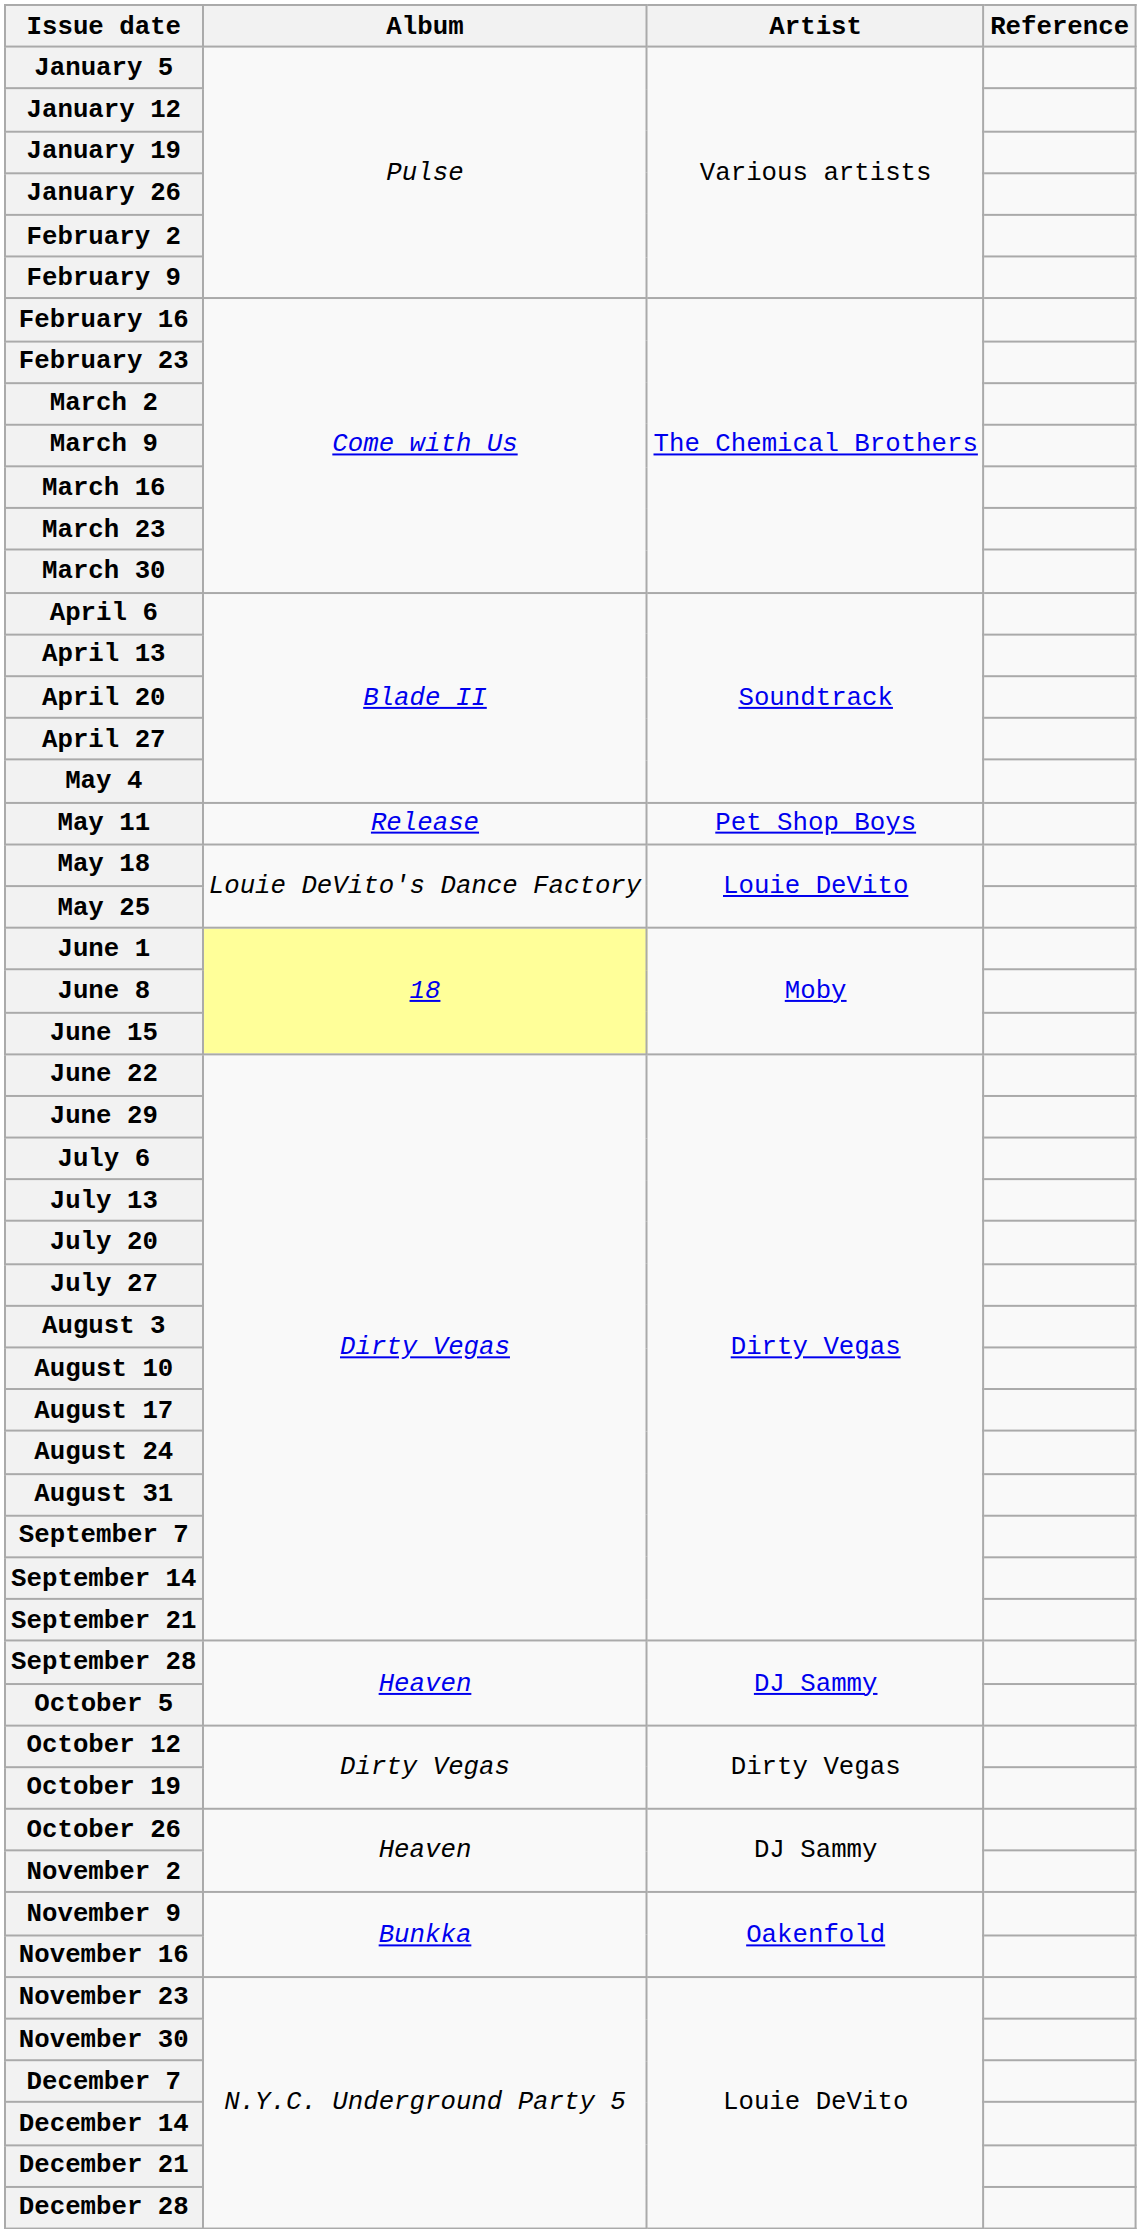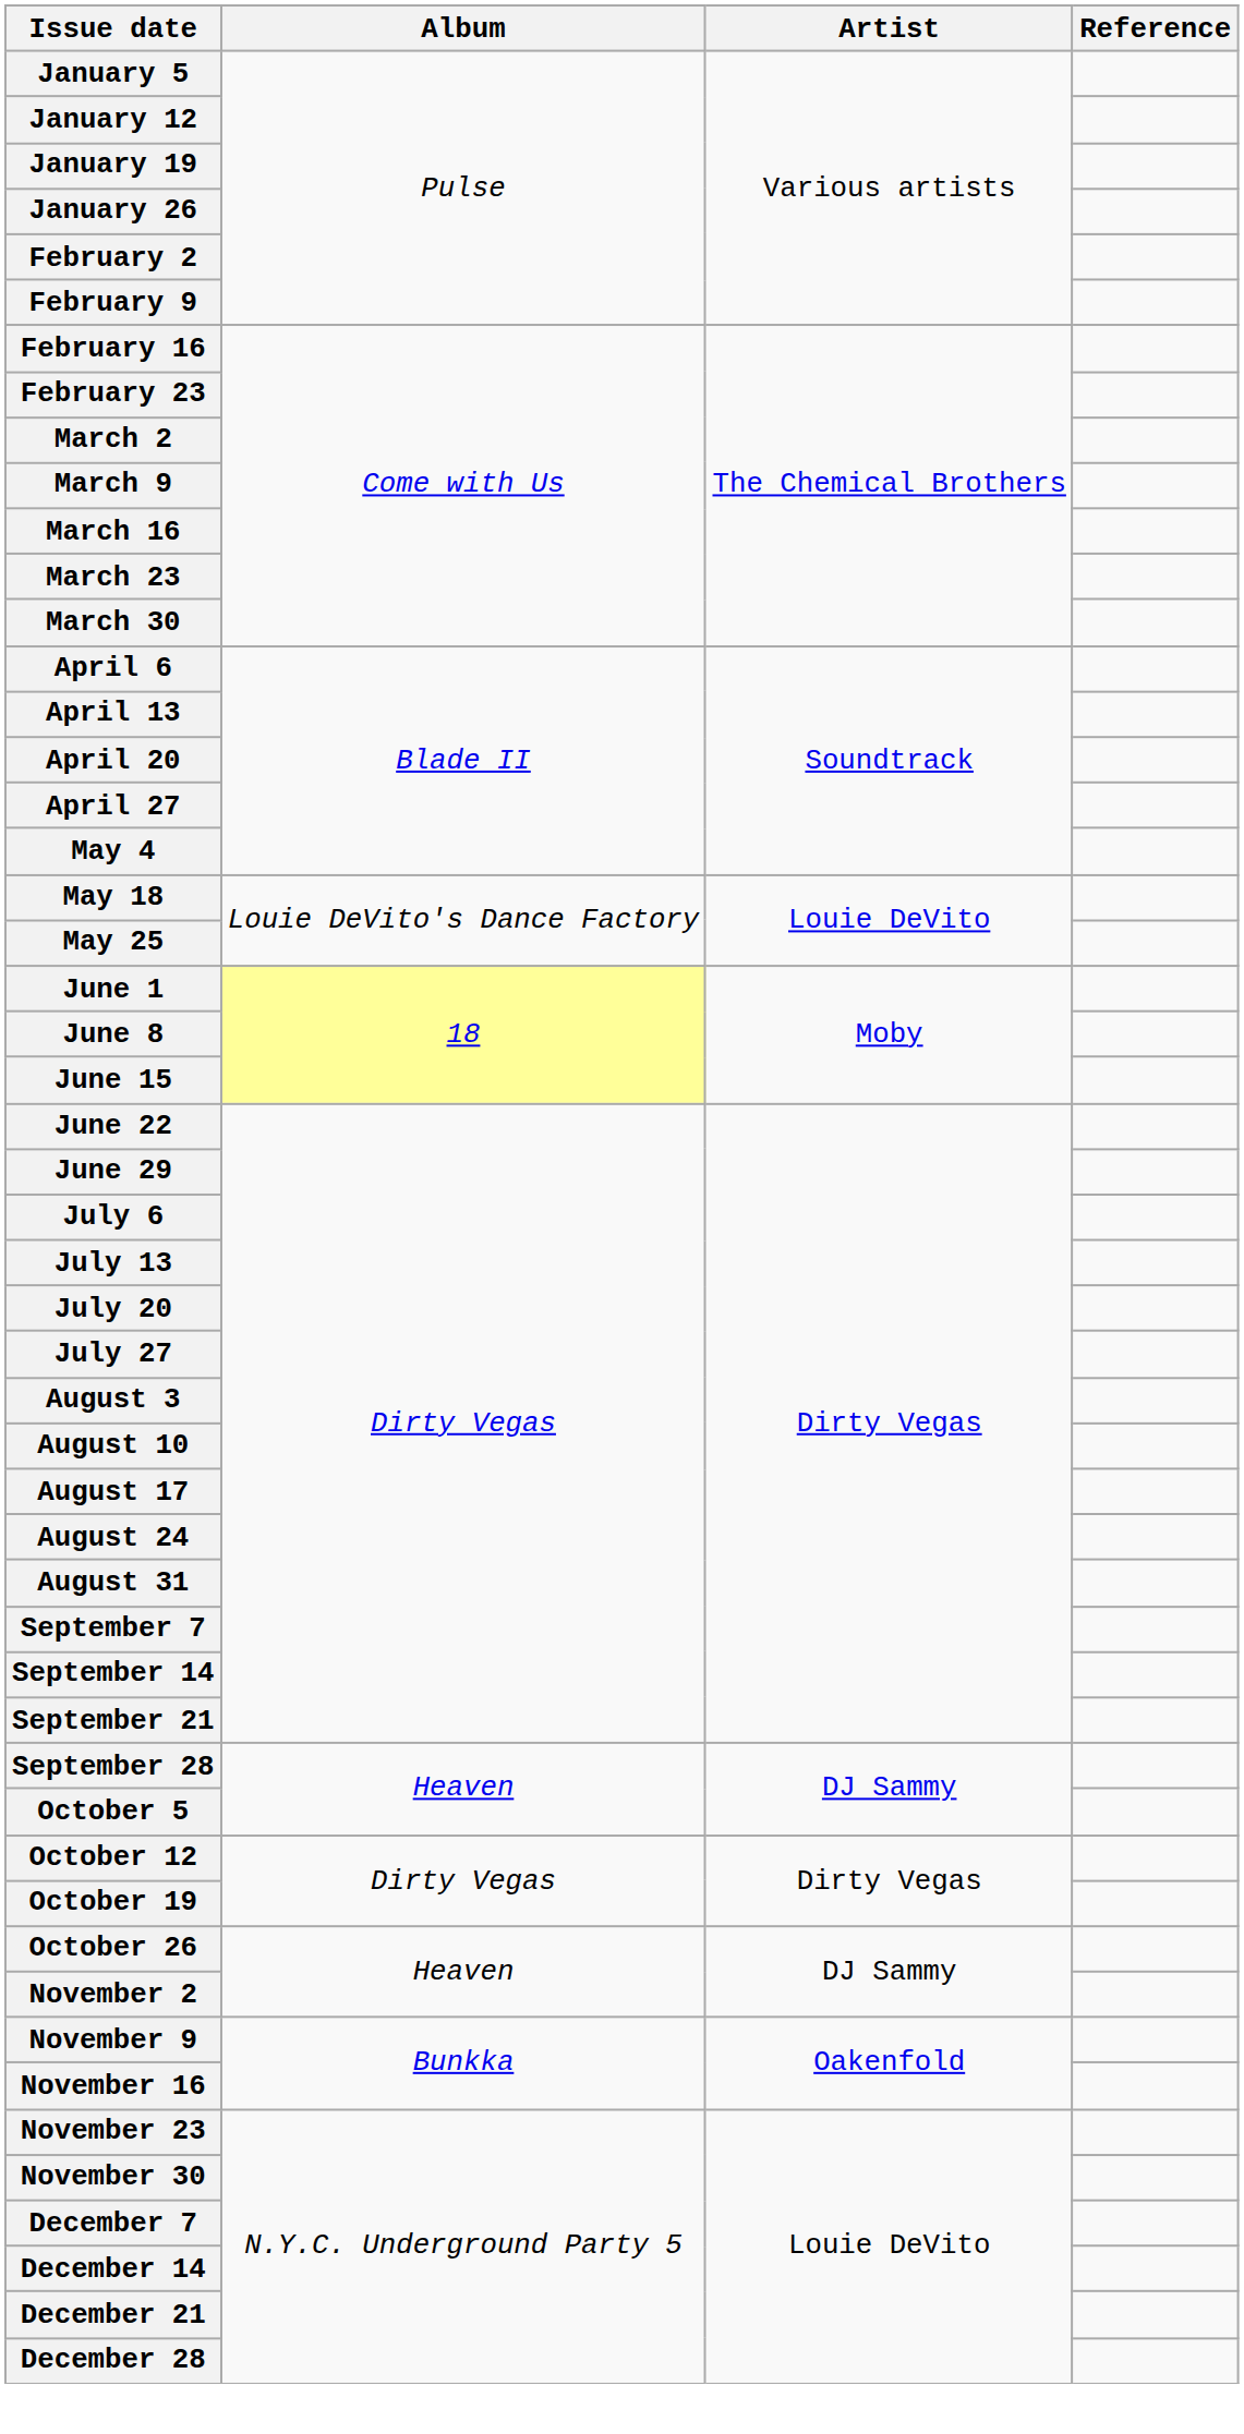- row: May 11 | Release | Pet Shop Boys
